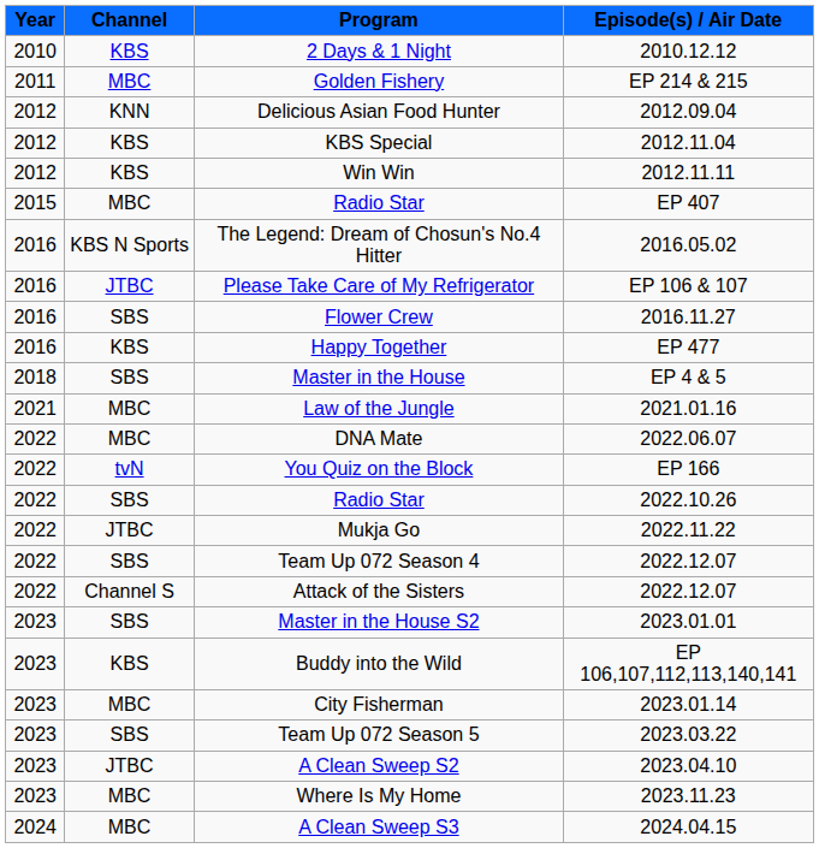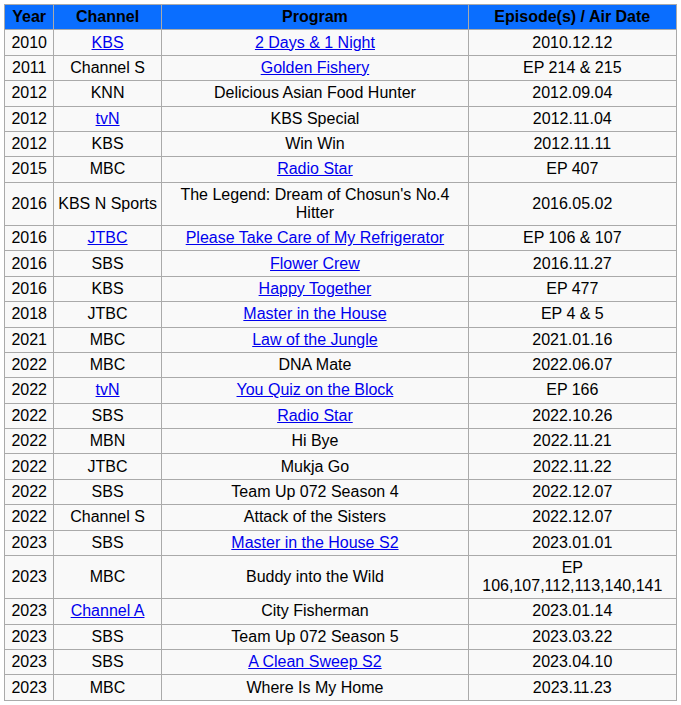Golden Fishery | Channel: MBC -> Channel S
KBS Special | Channel: KBS -> tvN
Master in the House | Channel: SBS -> JTBC
+ row: 2022 | MBN | Hi Bye | 2022.11.21
Buddy into the Wild | Channel: KBS -> MBC
City Fisherman | Channel: MBC -> Channel A
A Clean Sweep S2 | Channel: JTBC -> SBS
- row: 2024 | MBC | A Clean Sweep S3 | 2024.04.15
